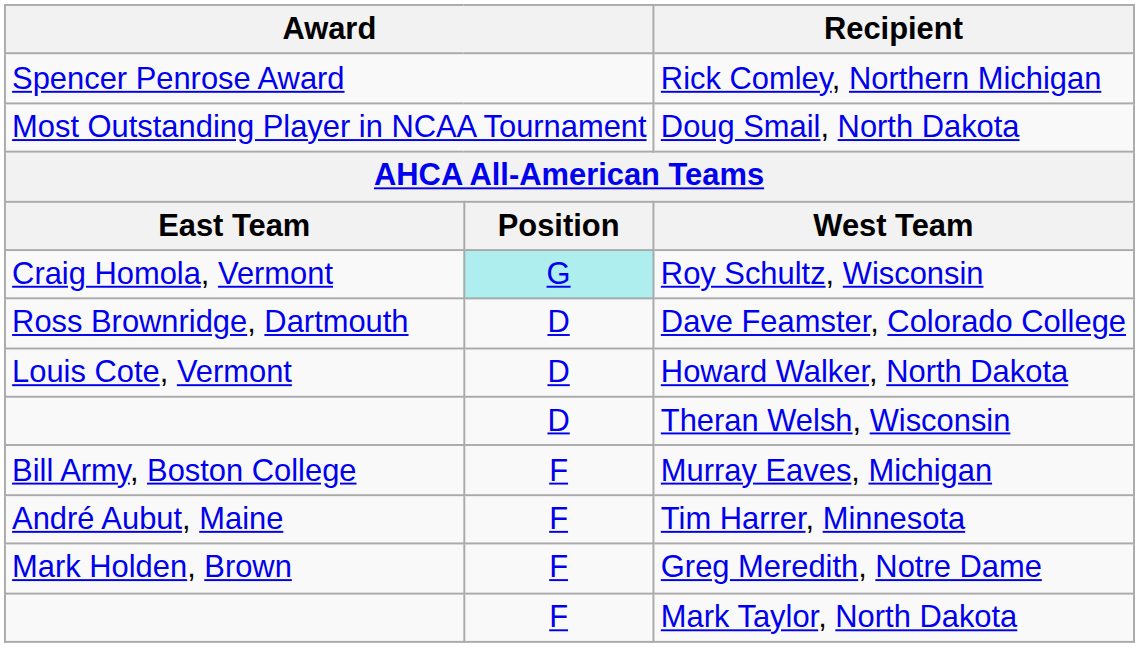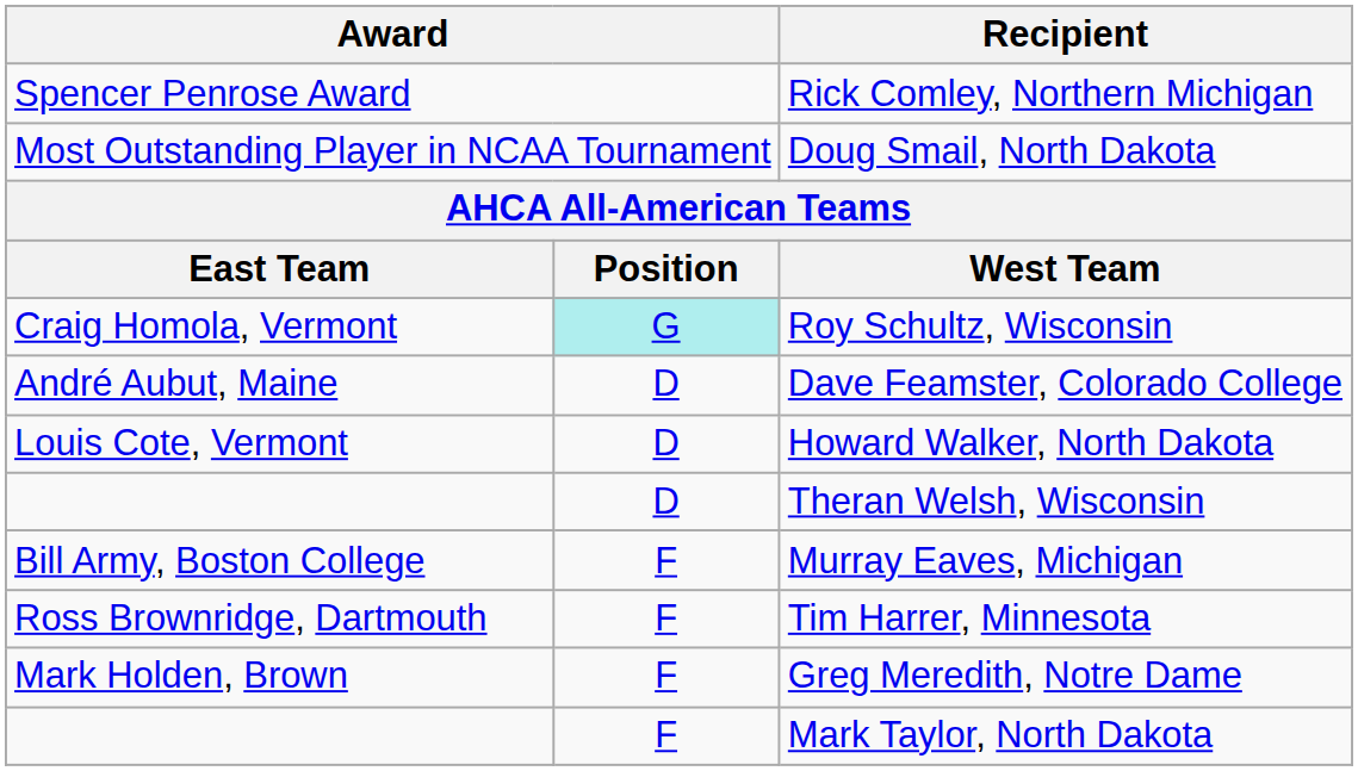Dave Feamster, Colorado College | column 1: Ross Brownridge, Dartmouth -> André Aubut, Maine
Tim Harrer, Minnesota | column 1: André Aubut, Maine -> Ross Brownridge, Dartmouth
